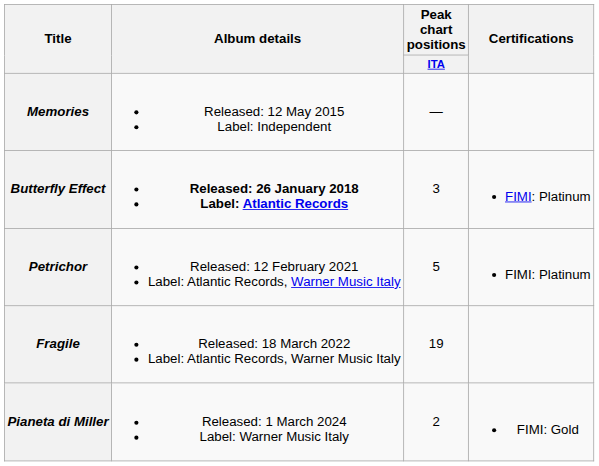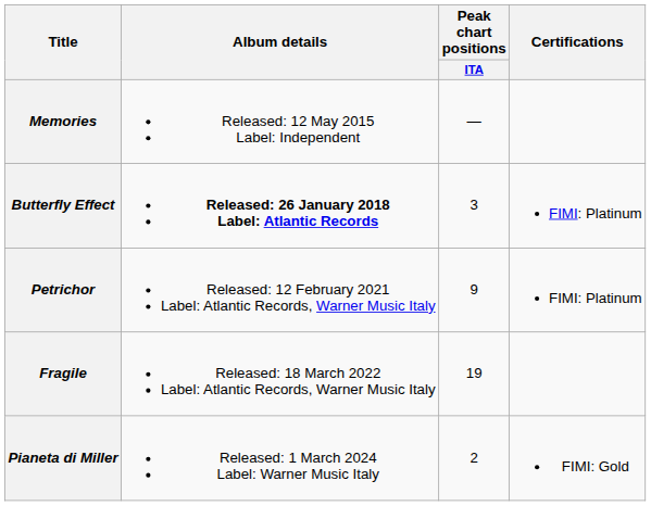Petrichor | Peak chart positions / ITA: 5 -> 9
